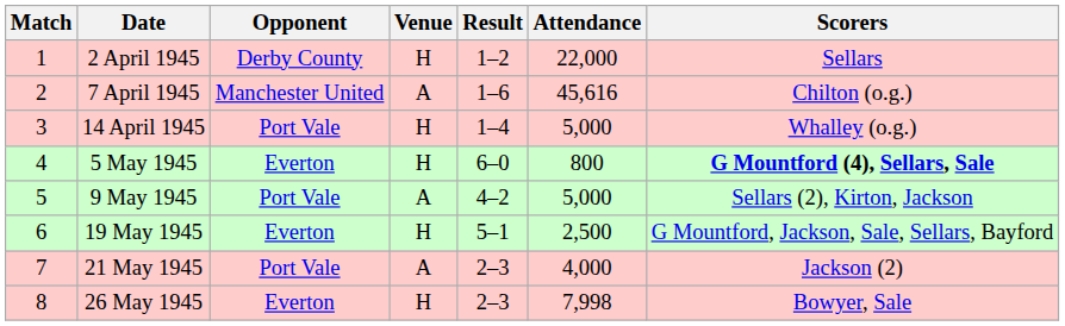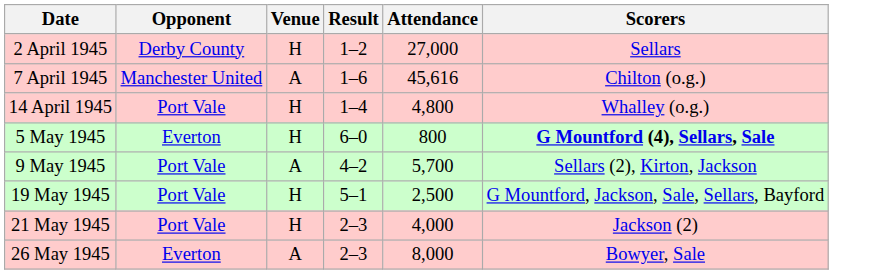- column: Match | 1 | 2 | 3 | 4 | 5 | 6 | 7 | 8
2 April 1945 | Attendance: 22,000 -> 27,000
14 April 1945 | Attendance: 5,000 -> 4,800
9 May 1945 | Attendance: 5,000 -> 5,700
19 May 1945 | Opponent: Everton -> Port Vale
21 May 1945 | Venue: A -> H
26 May 1945 | Venue: H -> A
26 May 1945 | Attendance: 7,998 -> 8,000
